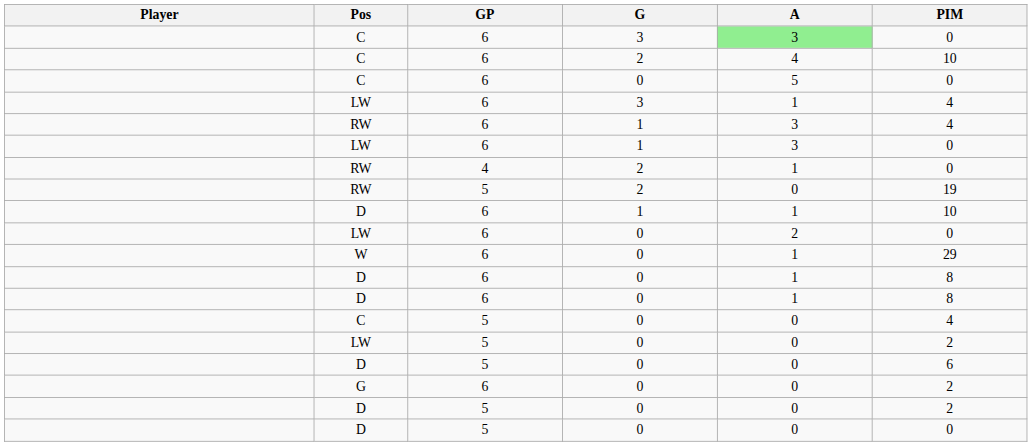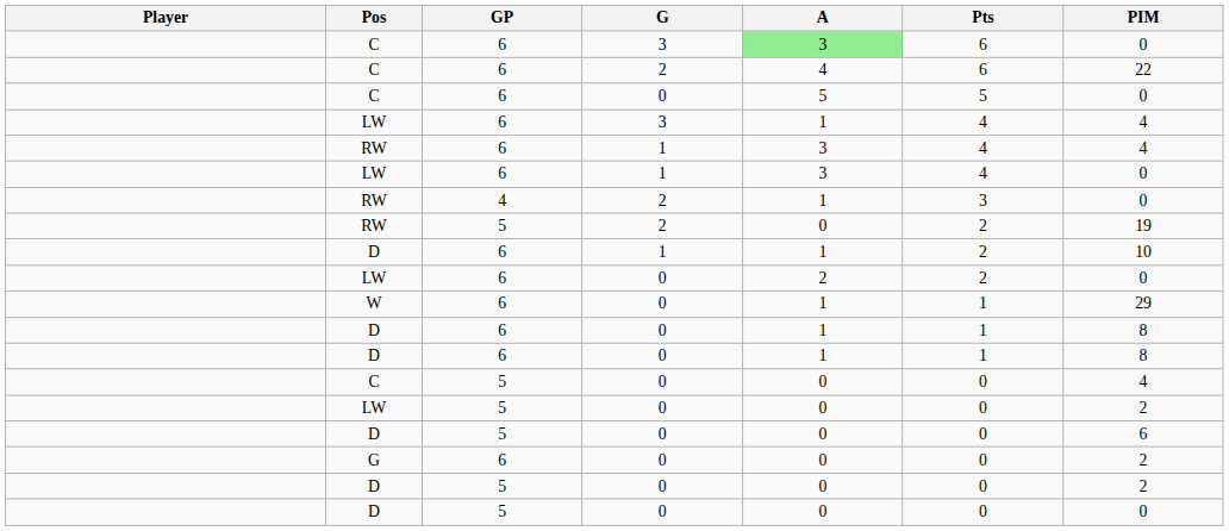+ column: Pts | 6 | 6 | 5 | 4 | 4 | 4 | 3 | 2 | 2 | 2 | 1 | 1 | 1 | 0 | 0 | 0 | 0 | 0 | 0
C / 2 | PIM: 10 -> 22
